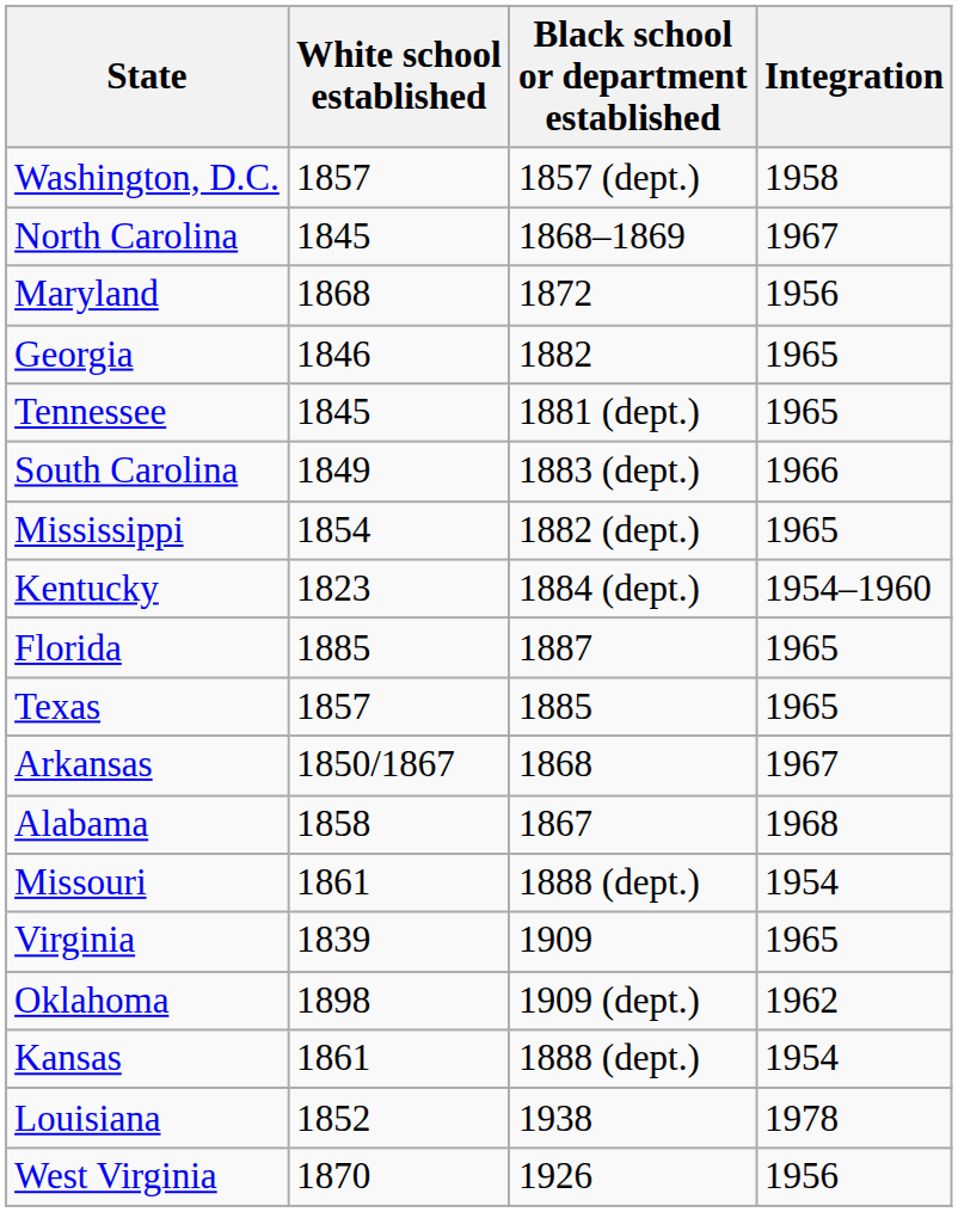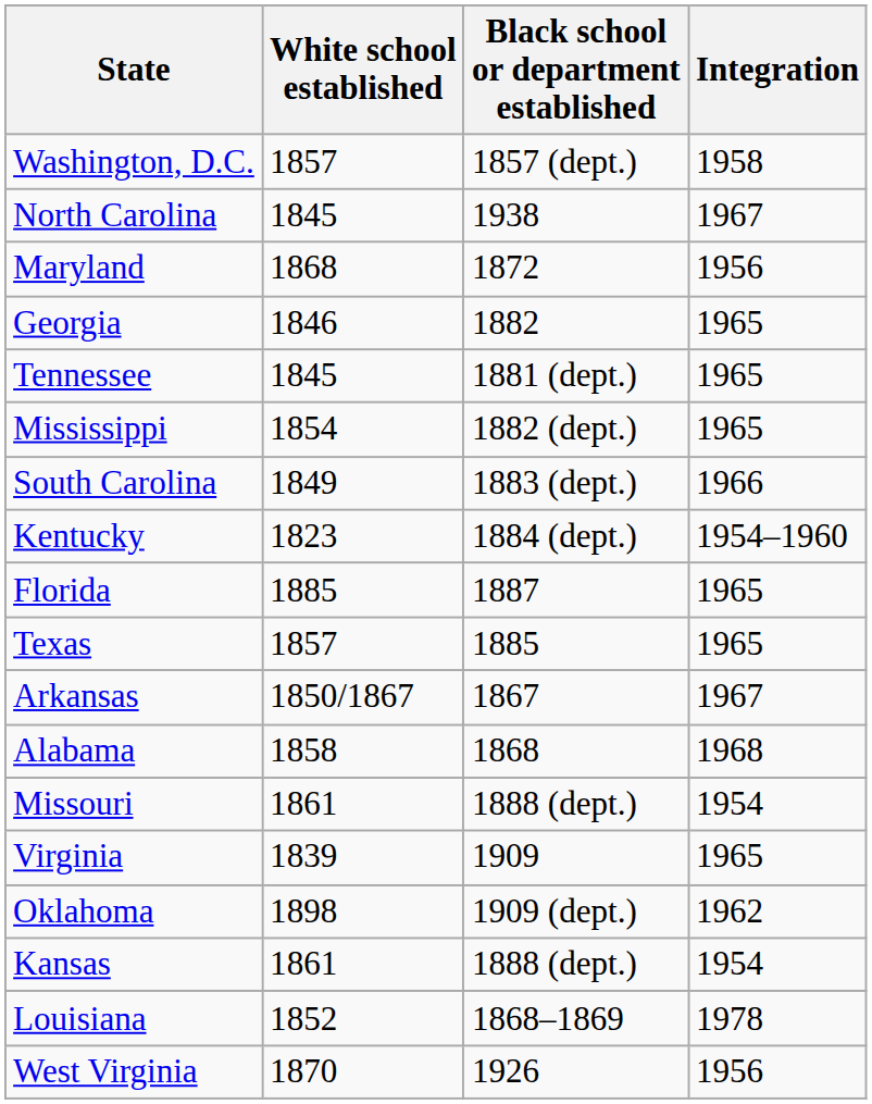North Carolina | Black school or department established: 1868–1869 -> 1938
rows swapped: Mississippi <-> South Carolina
Arkansas | Black school or department established: 1868 -> 1867
Alabama | Black school or department established: 1867 -> 1868
Louisiana | Black school or department established: 1938 -> 1868–1869
